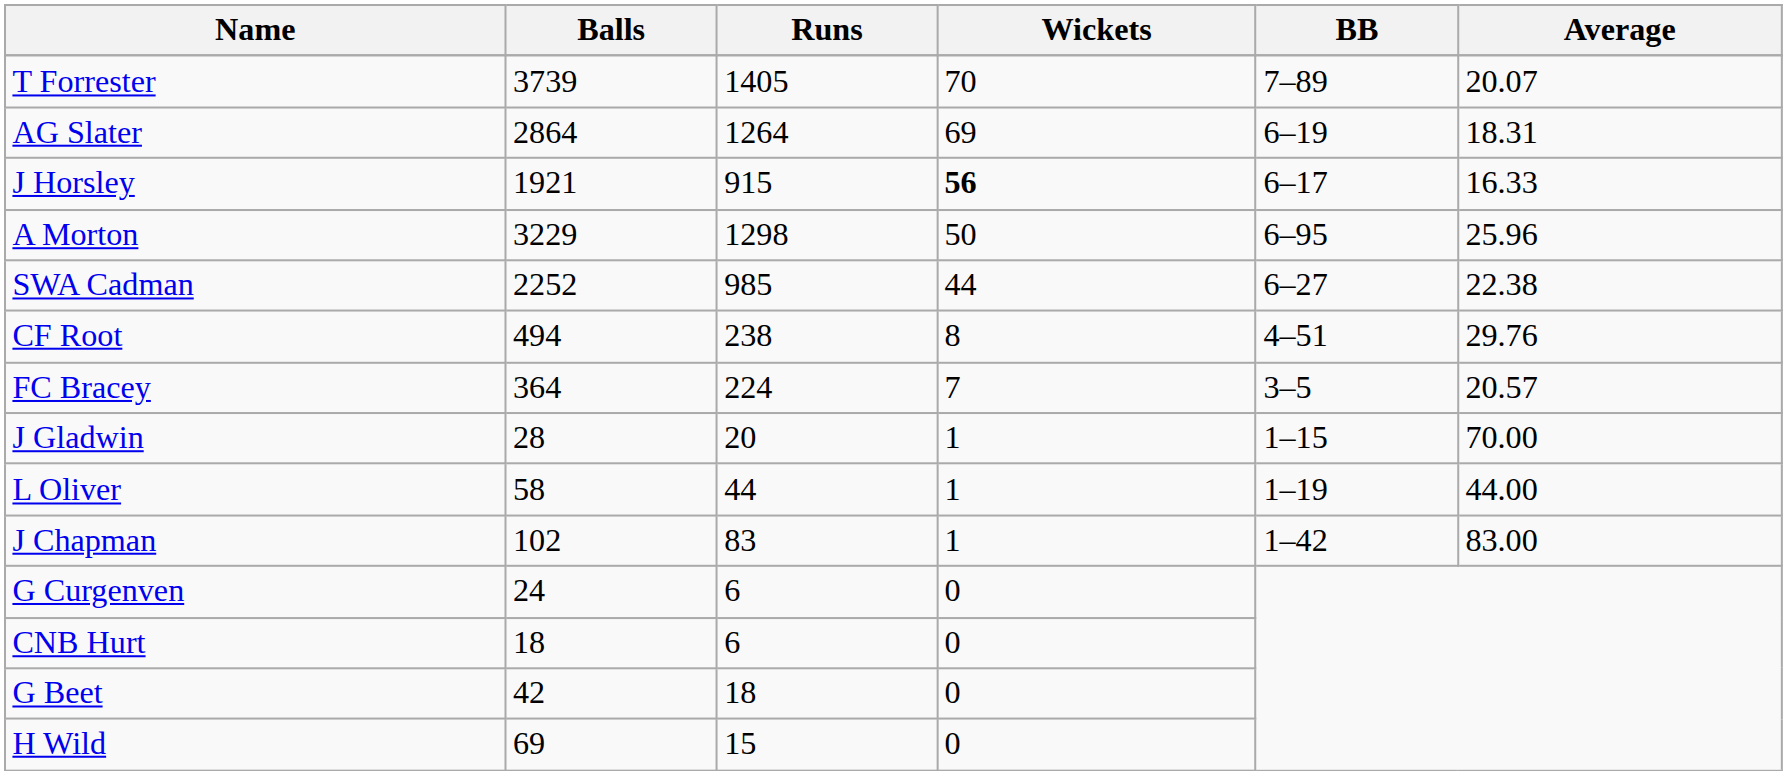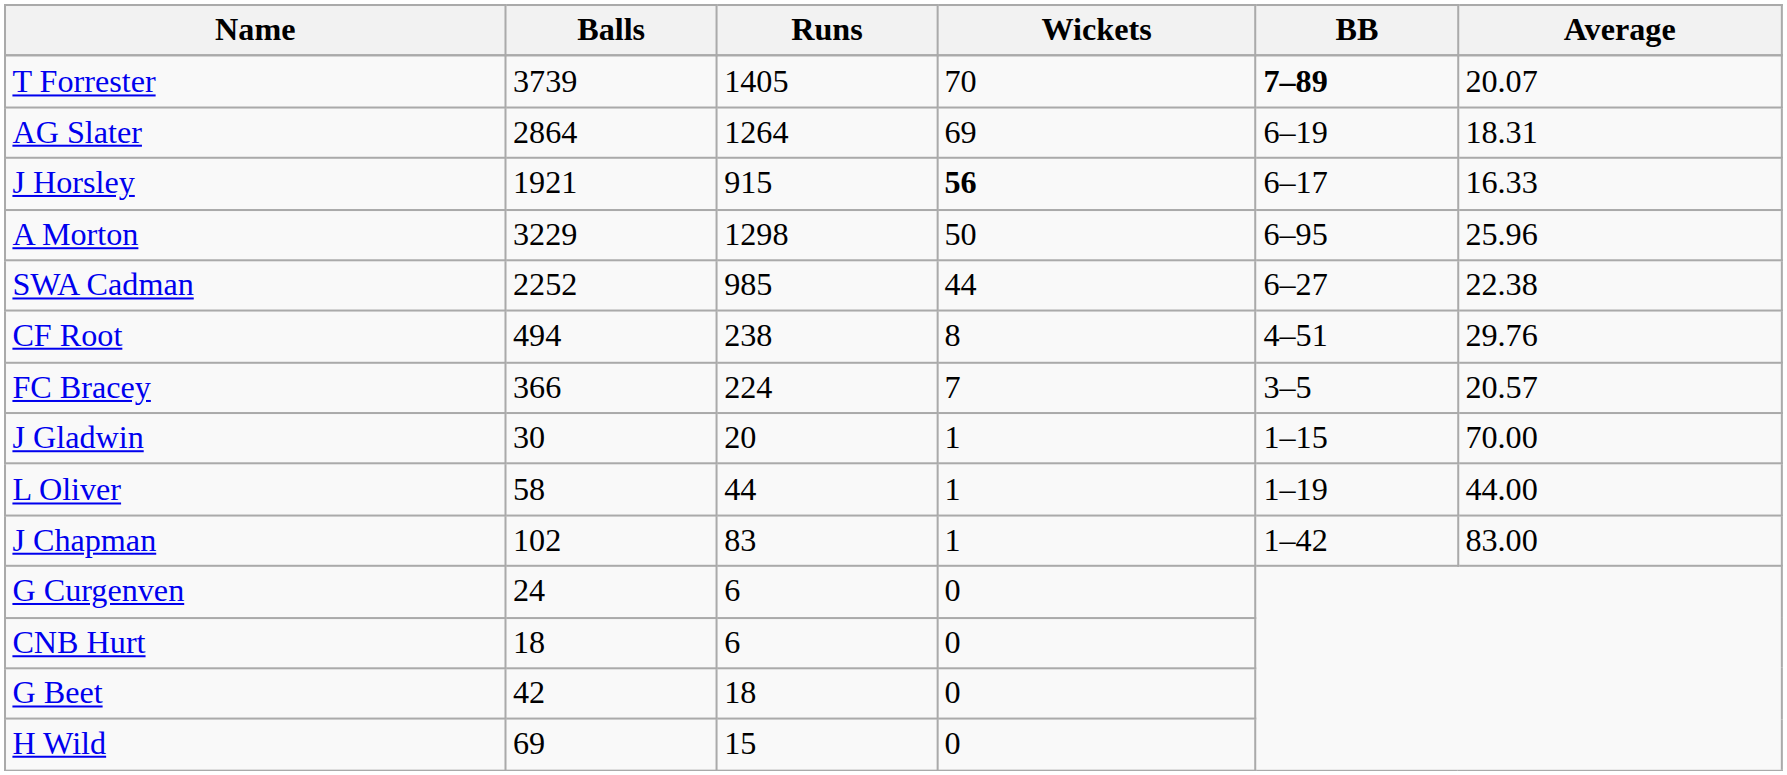T Forrester | BB: normal -> bold
FC Bracey | Balls: 364 -> 366
J Gladwin | Balls: 28 -> 30
